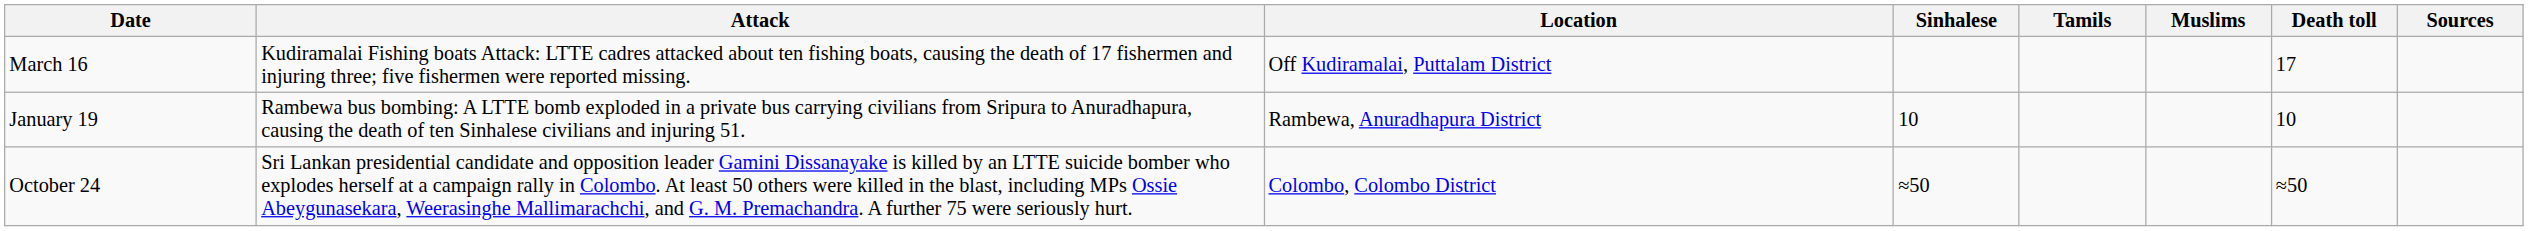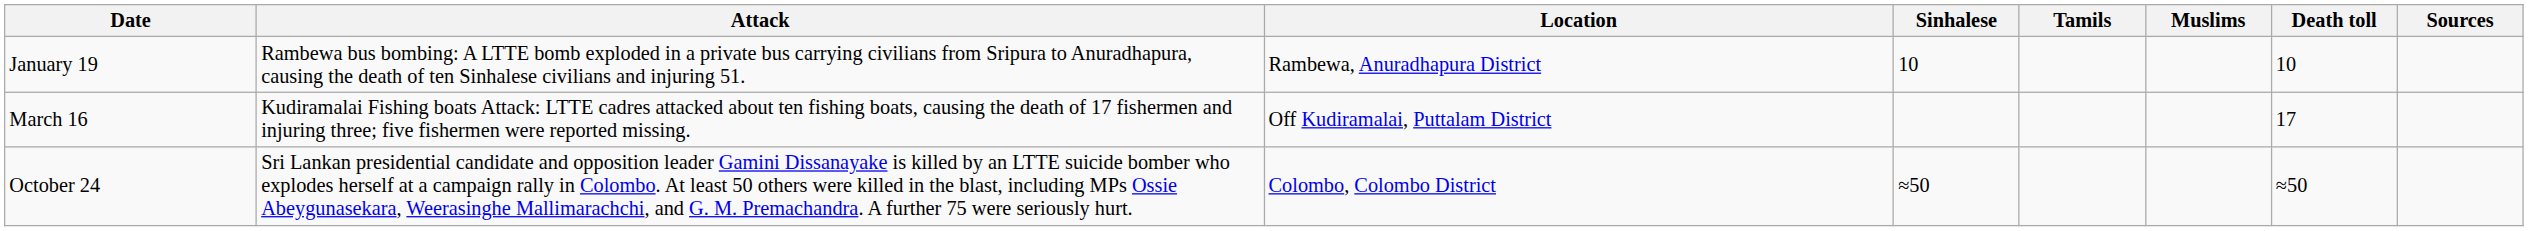rows swapped: January 19 <-> March 16
